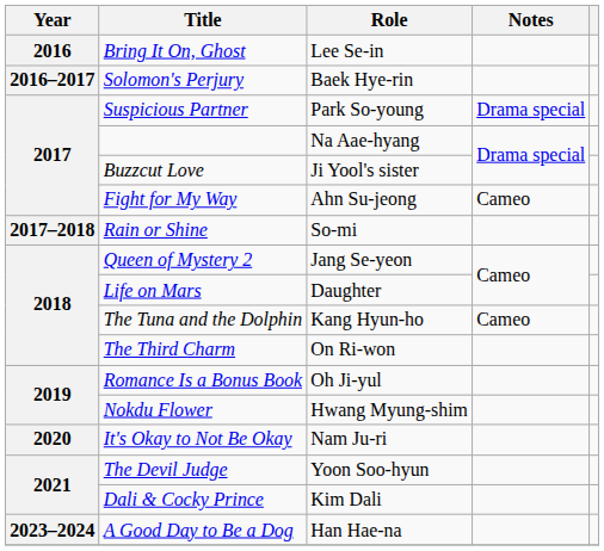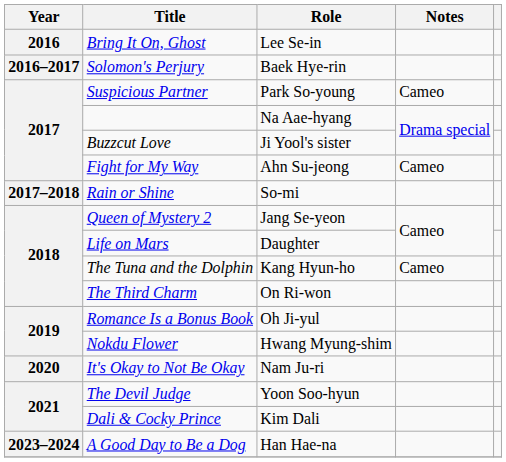Suspicious Partner | Notes: Drama special -> Cameo
